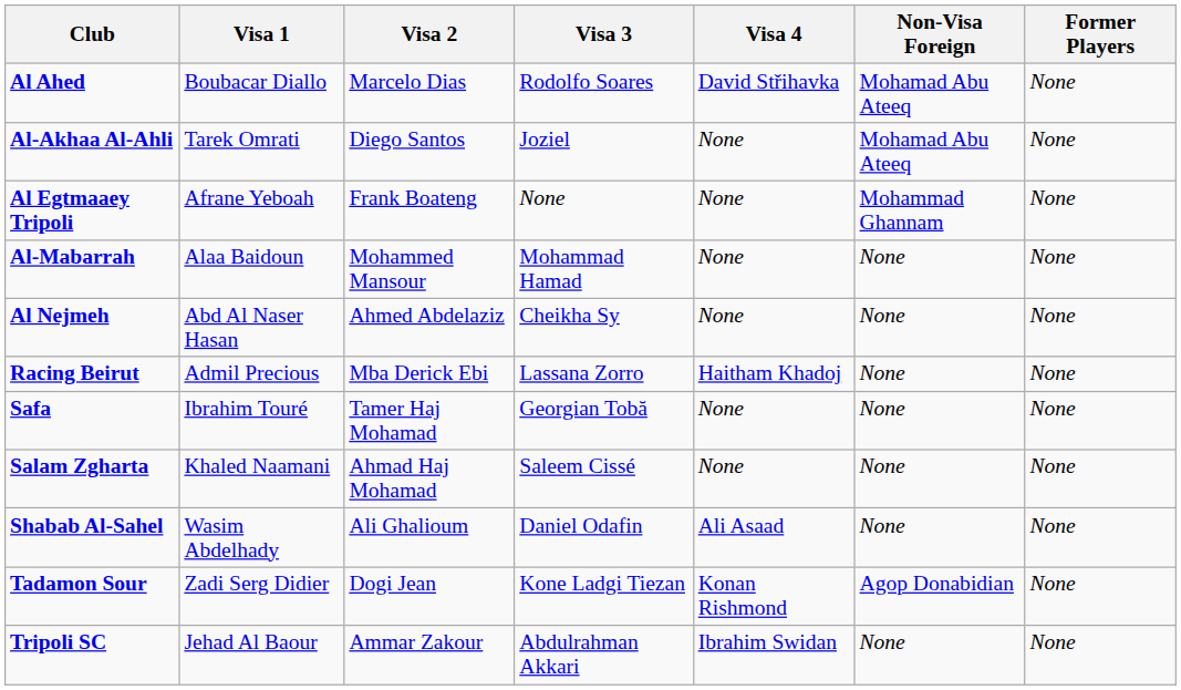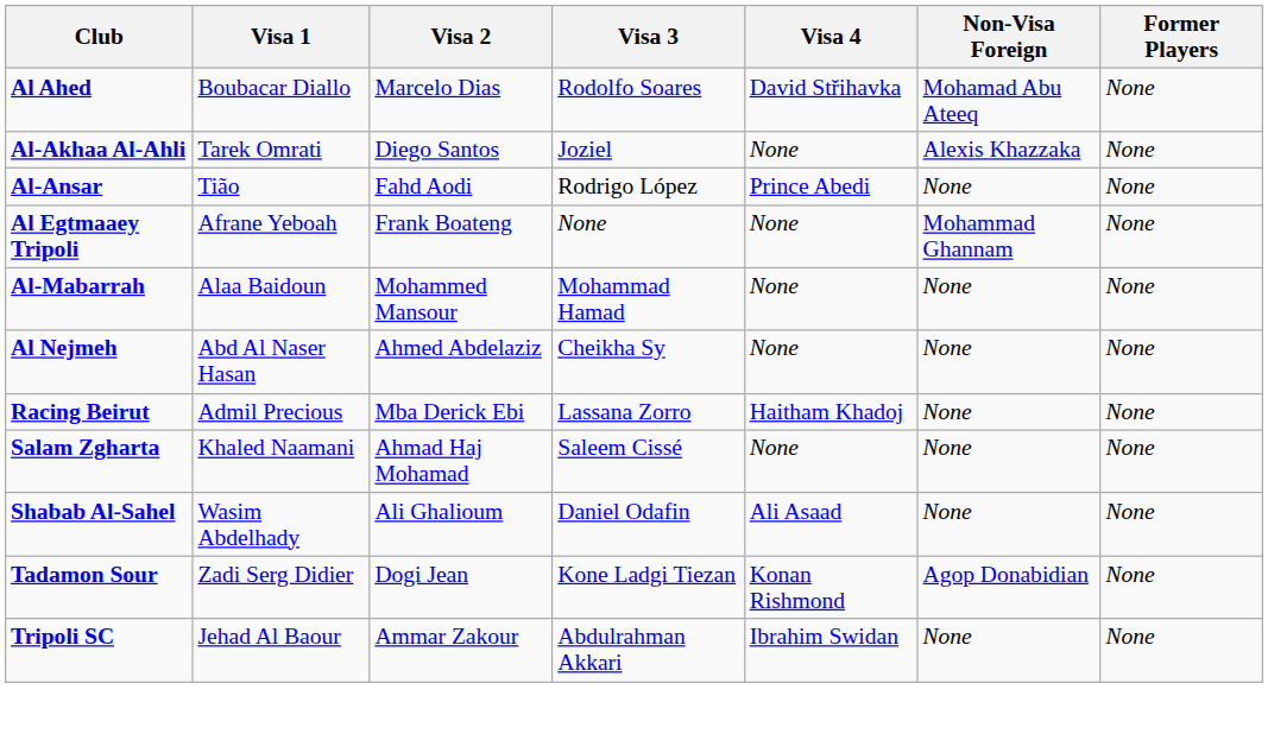Al-Akhaa Al-Ahli | Non-Visa Foreign: Mohamad Abu Ateeq -> Alexis Khazzaka
+ row: Al-Ansar | Tião | Fahd Aodi | Rodrigo López | Prince Abedi | None | None
- row: Safa | Ibrahim Touré | Tamer Haj Mohamad | Georgian Tobă | None | None | None
